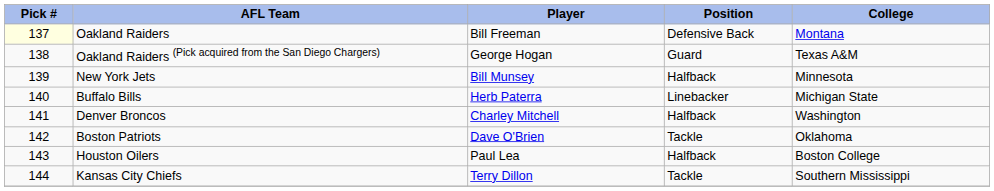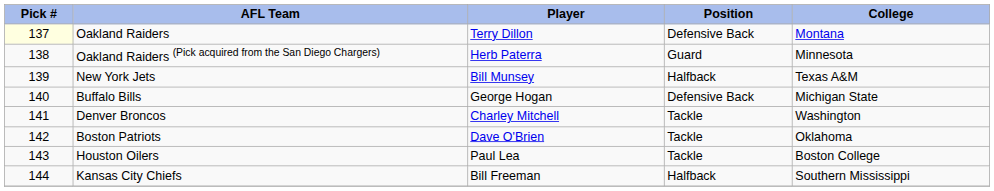Oakland Raiders | Player: Bill Freeman -> Terry Dillon
Oakland Raiders (Pick acquired from the San Diego Chargers) | Player: George Hogan -> Herb Paterra
Oakland Raiders (Pick acquired from the San Diego Chargers) | College: Texas A&M -> Minnesota
New York Jets | College: Minnesota -> Texas A&M
Buffalo Bills | Player: Herb Paterra -> George Hogan
Buffalo Bills | Position: Linebacker -> Defensive Back
Denver Broncos | Position: Halfback -> Tackle
Houston Oilers | Position: Halfback -> Tackle
Kansas City Chiefs | Player: Terry Dillon -> Bill Freeman
Kansas City Chiefs | Position: Tackle -> Halfback
